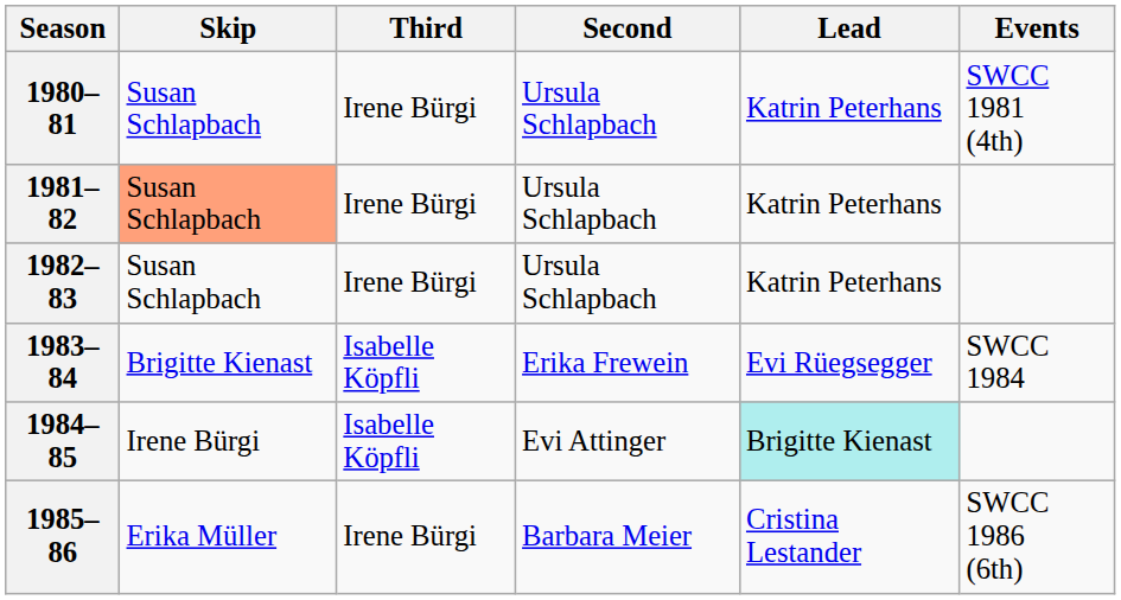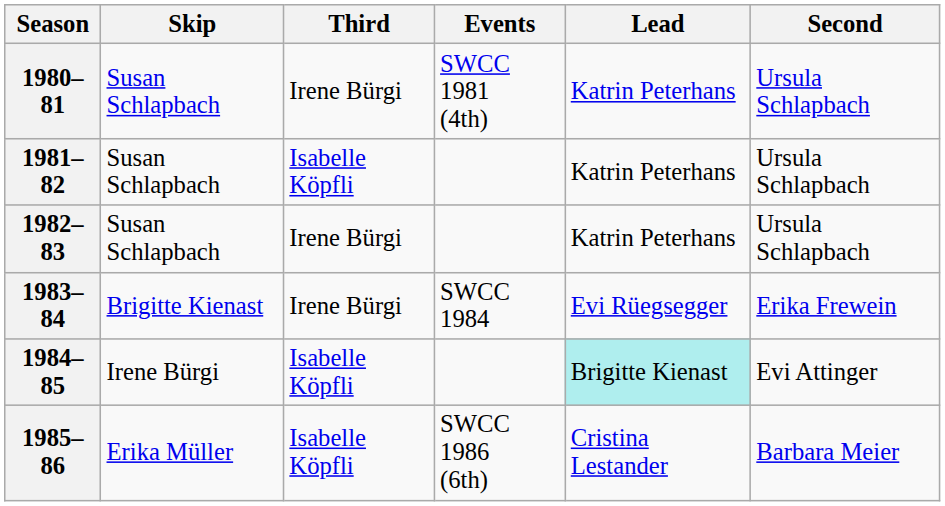columns swapped: Second <-> Events
1981–82 | Skip: lightsalmon background -> no background
1981–82 | Third: Irene Bürgi -> Isabelle Köpfli
1983–84 | Third: Isabelle Köpfli -> Irene Bürgi
1985–86 | Third: Irene Bürgi -> Isabelle Köpfli
